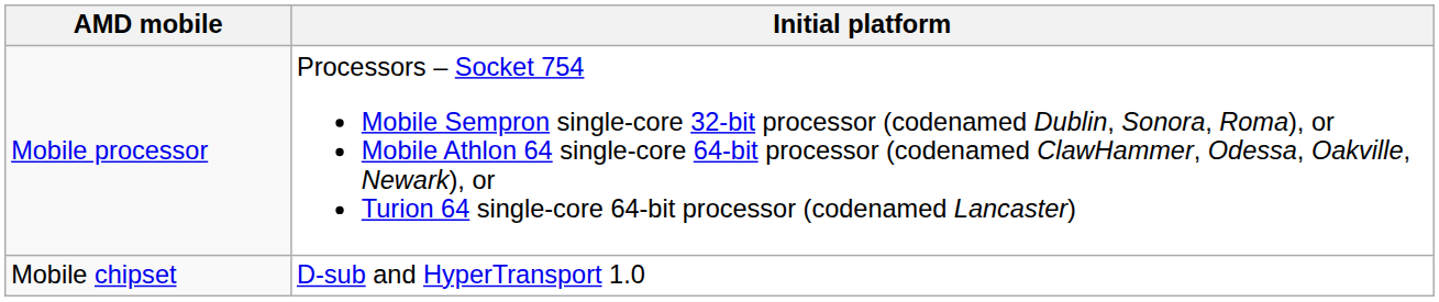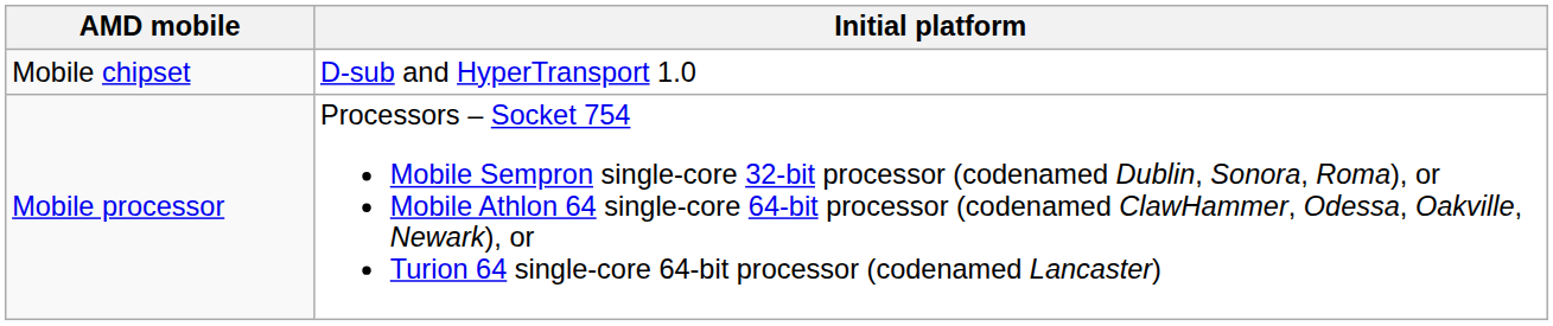rows swapped: Mobile processor <-> Mobile chipset
